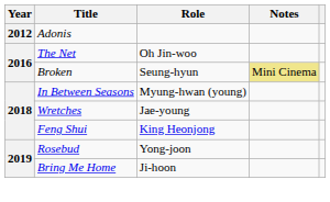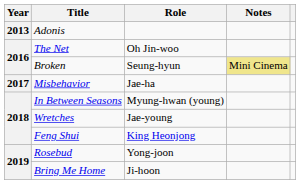Adonis | Year: 2012 -> 2013
+ row: 2017 | Misbehavior | Jae-ha
